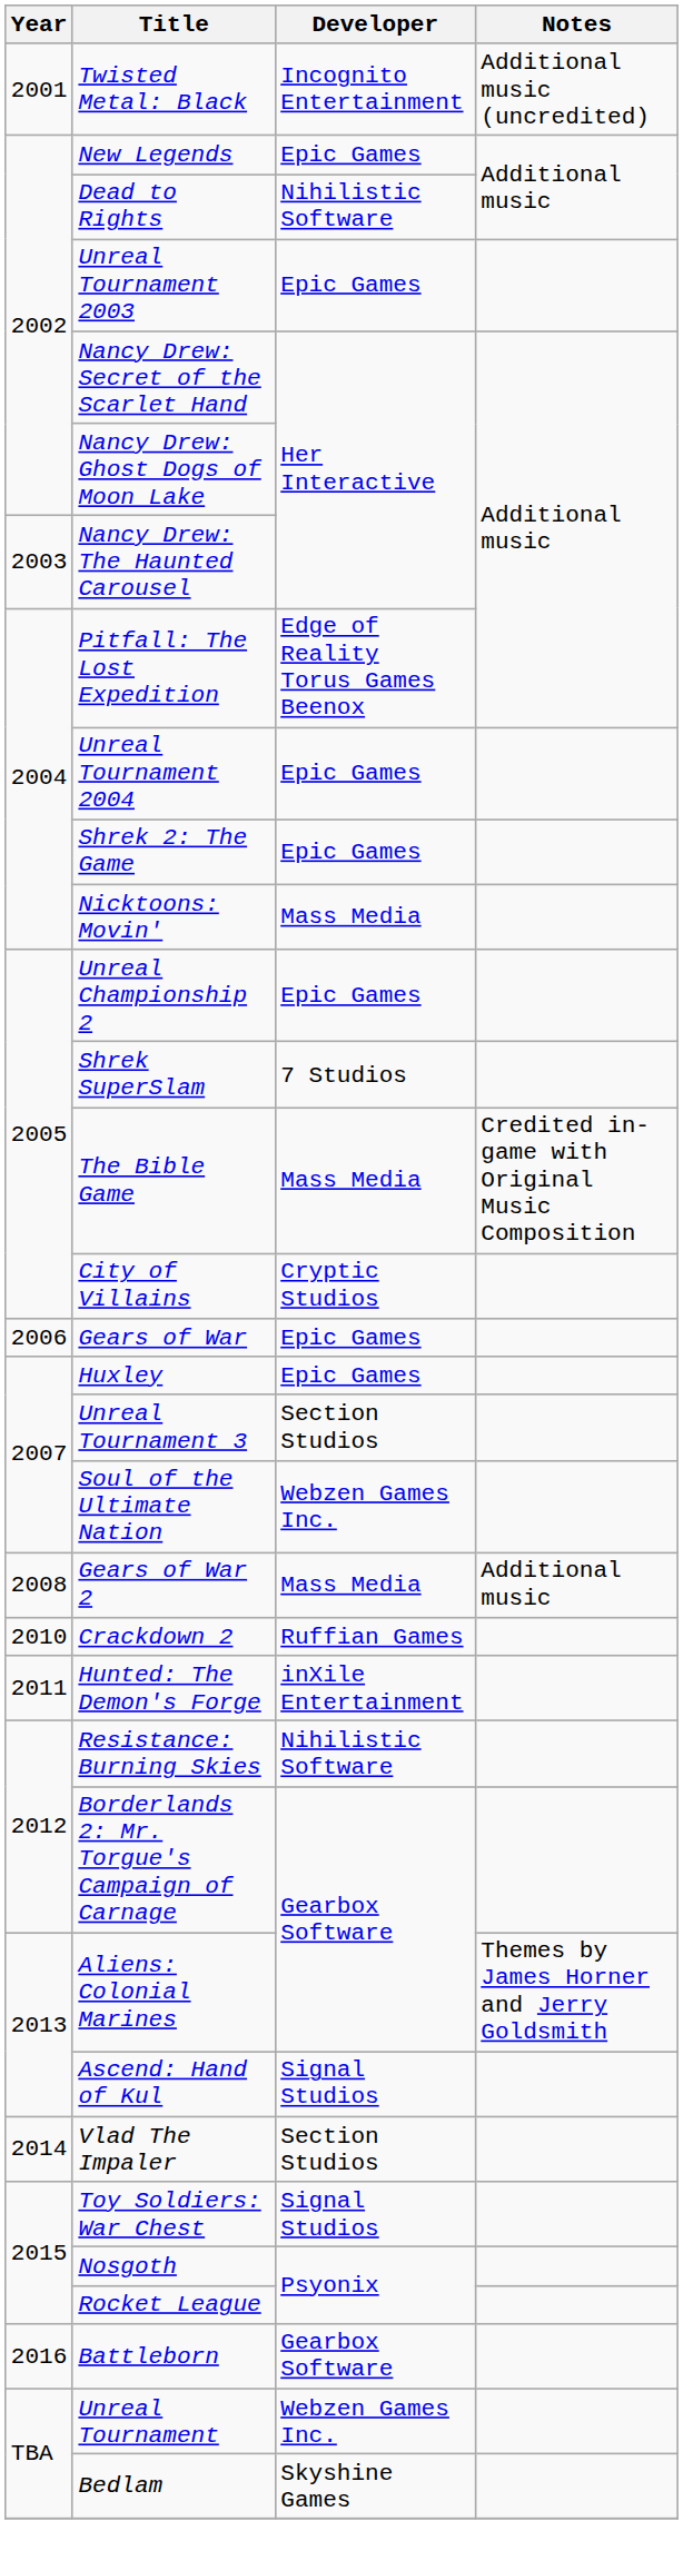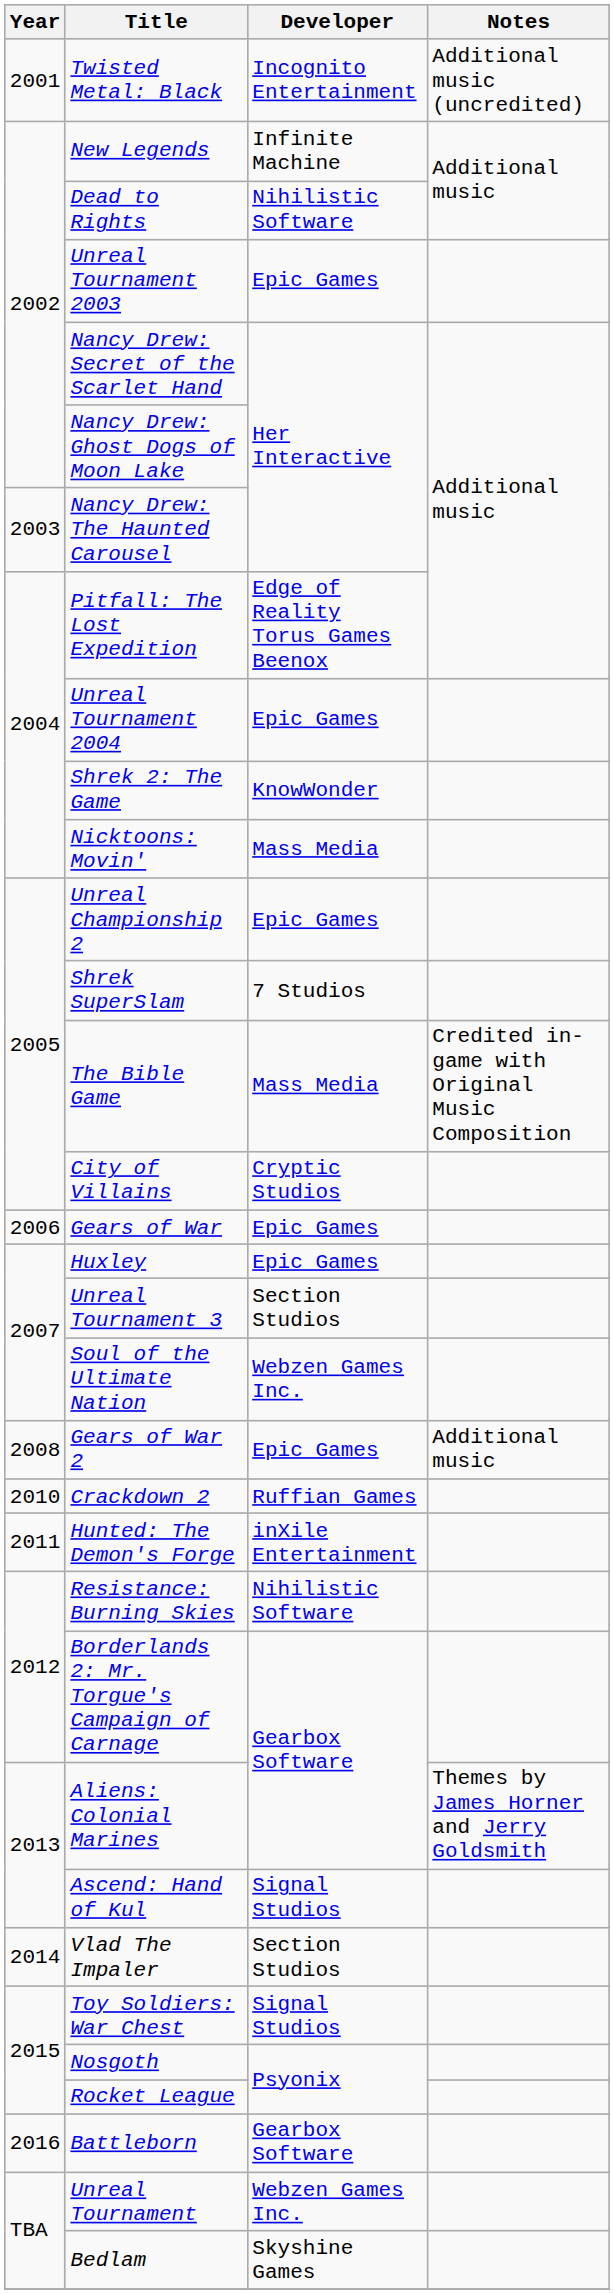New Legends | Developer: Epic Games -> Infinite Machine
Shrek 2: The Game | Developer: Epic Games -> KnowWonder
Gears of War 2 | Developer: Mass Media -> Epic Games
